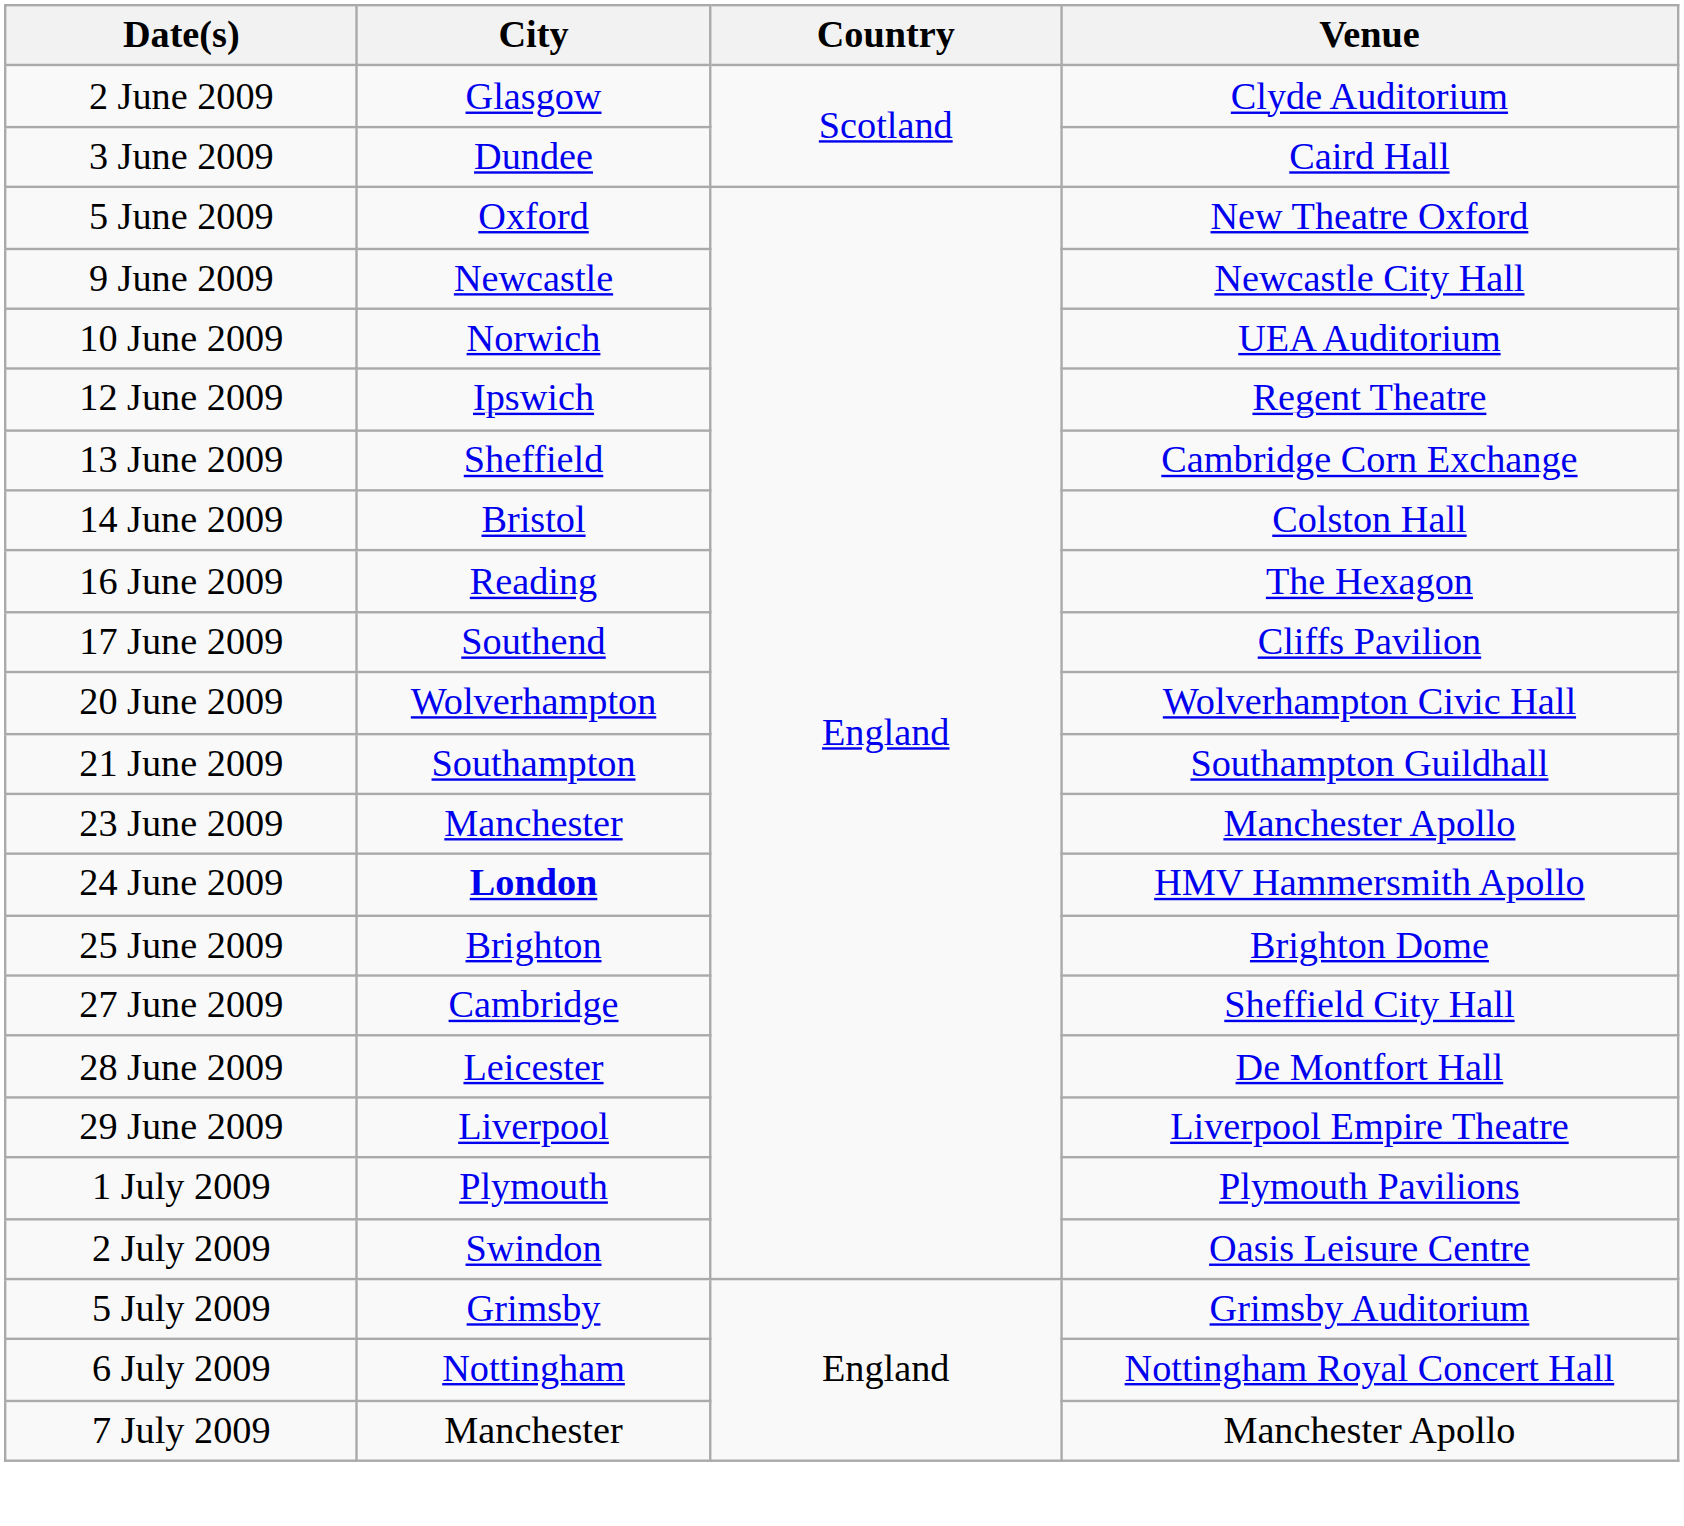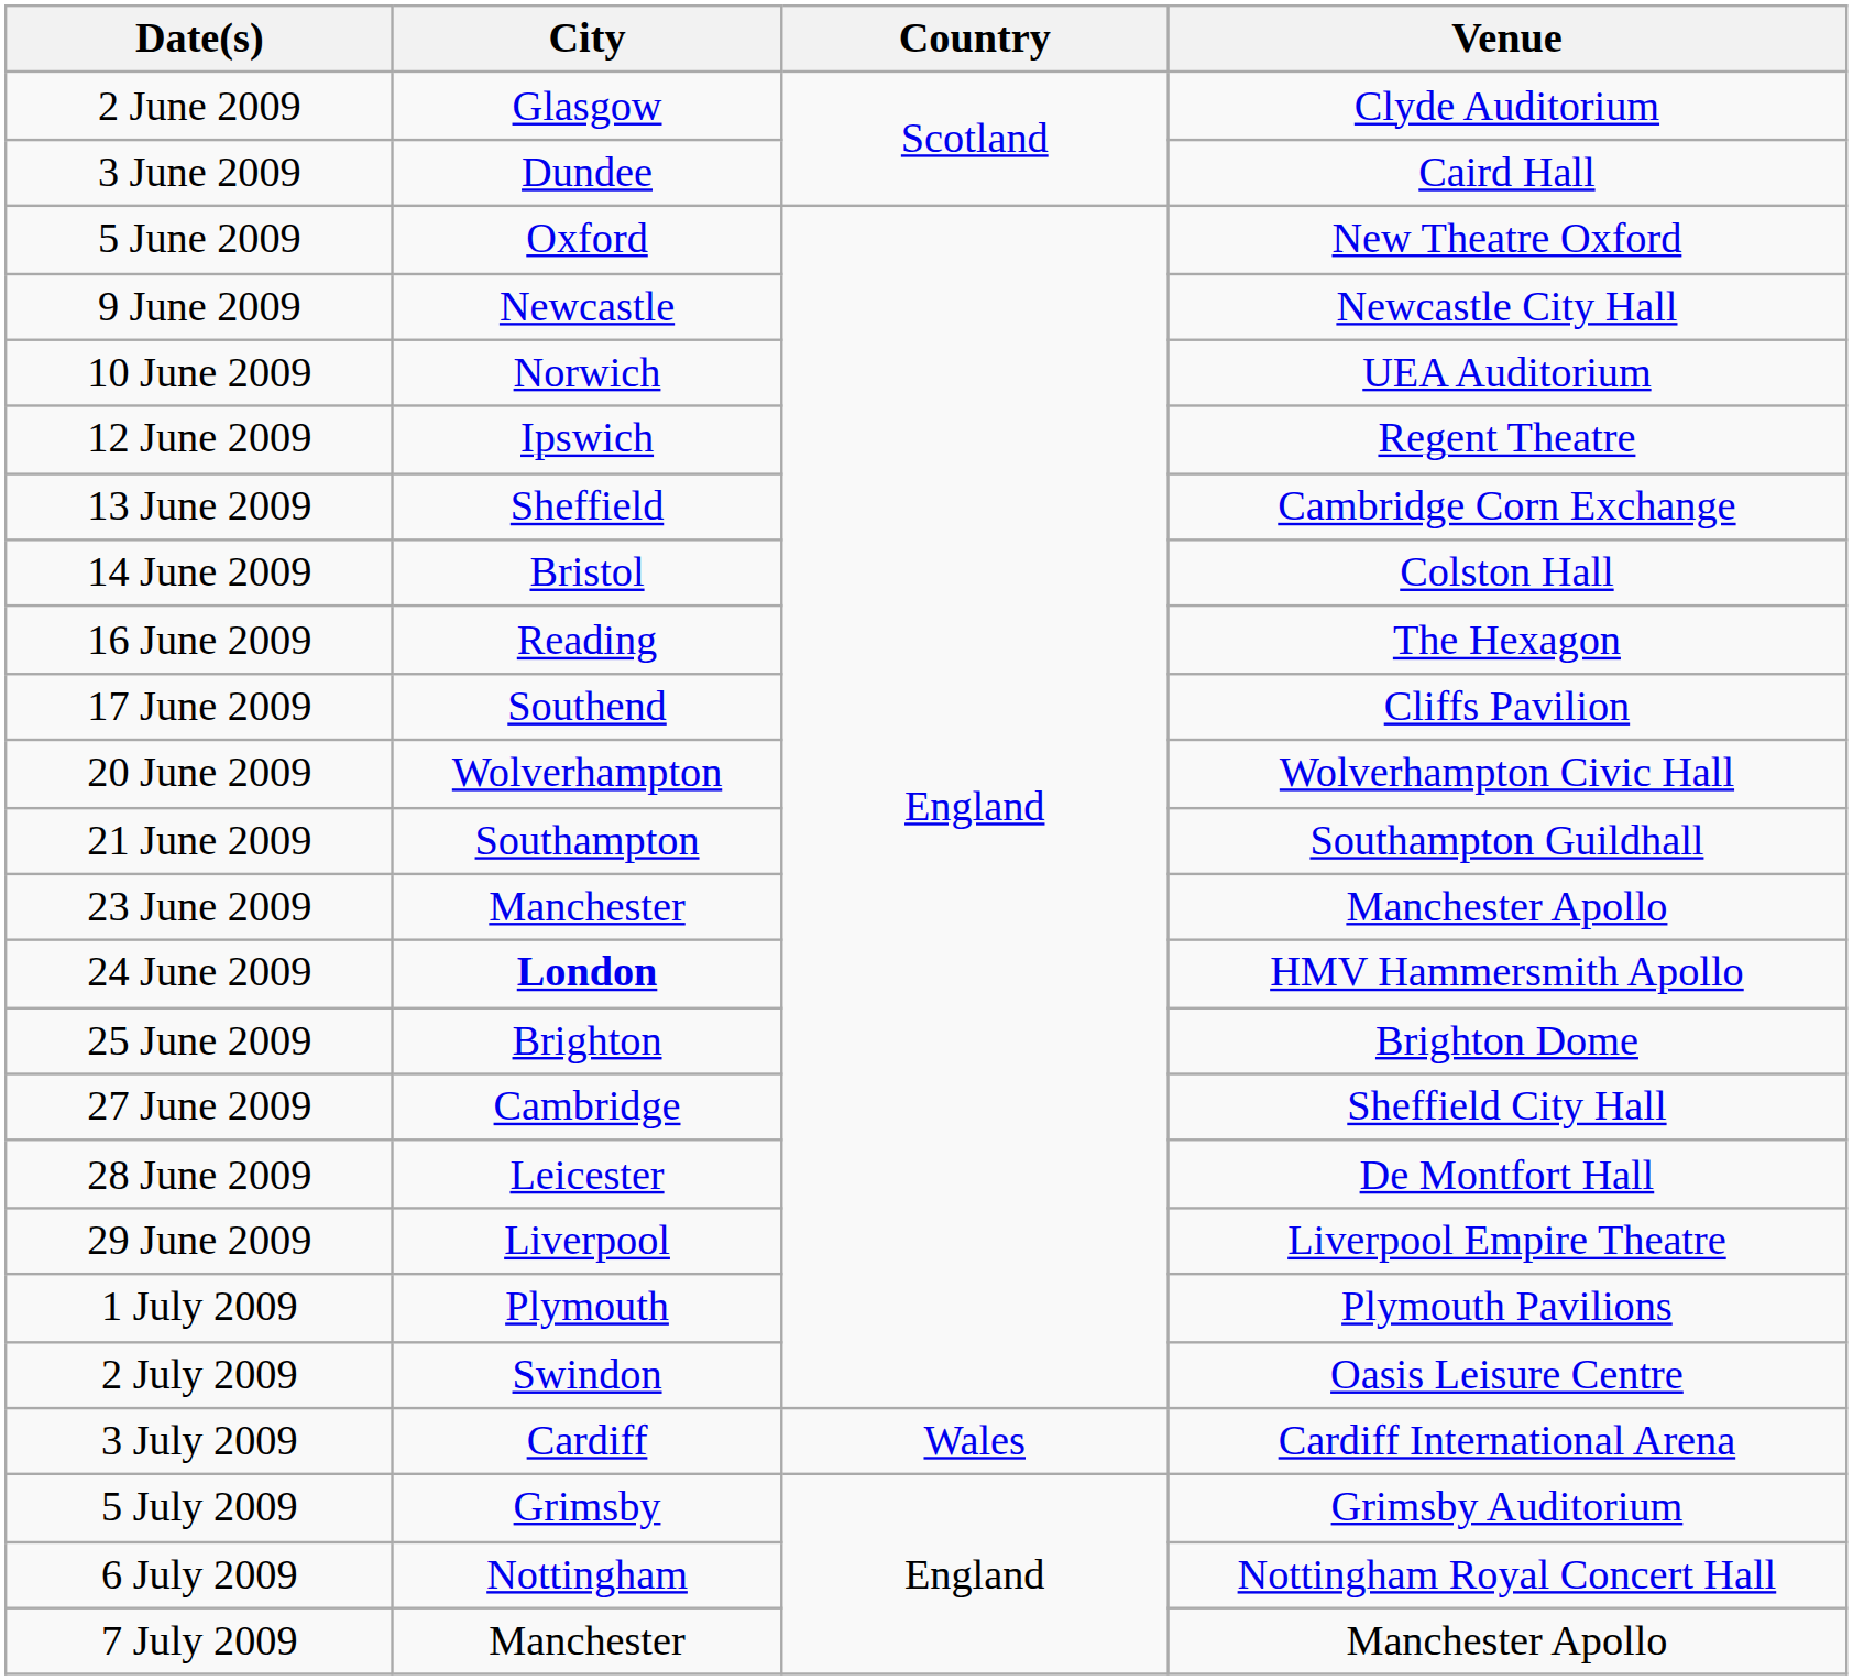+ row: 3 July 2009 | Cardiff | Wales | Cardiff International Arena
